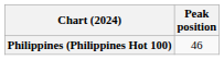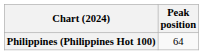Philippines (Philippines Hot 100) | Peak position: 46 -> 64
